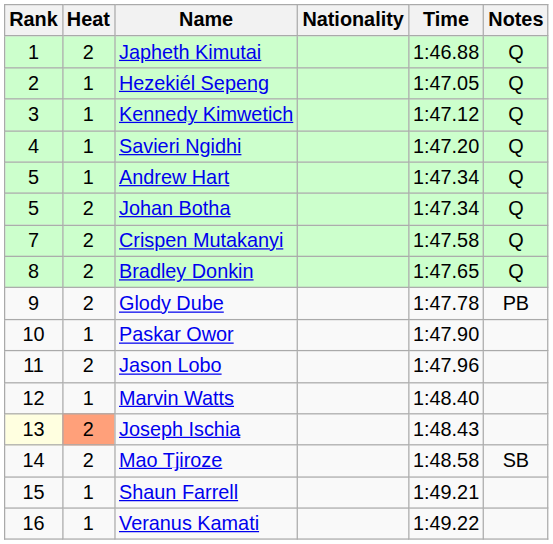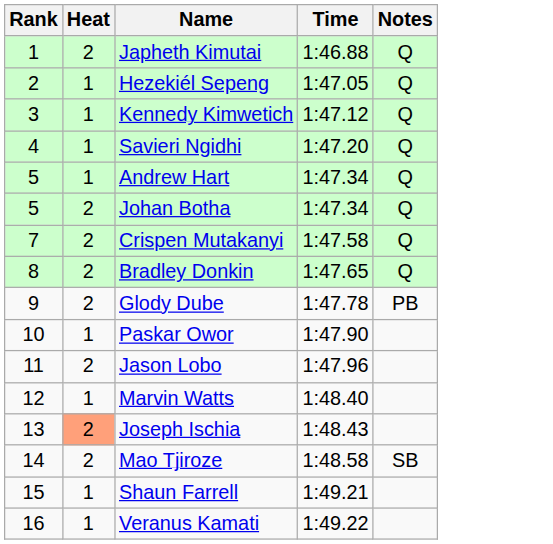- column: Nationality
Joseph Ischia | Rank: lightyellow background -> no background
